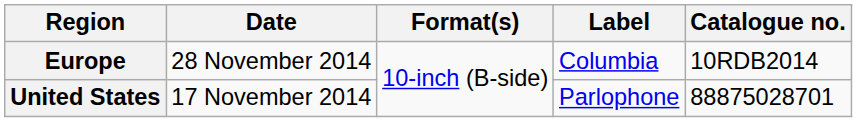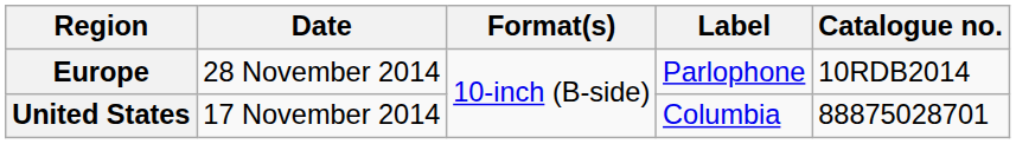Europe | Label: Columbia -> Parlophone
United States | Label: Parlophone -> Columbia
